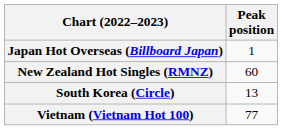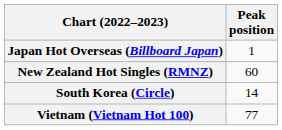South Korea (Circle) | Peak position: 13 -> 14
